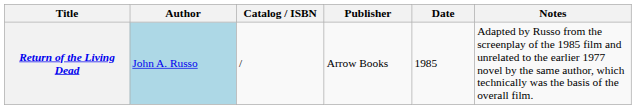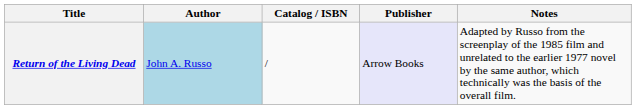- column: Date | 1985
Return of the Living Dead | Publisher: no background -> lavender background
